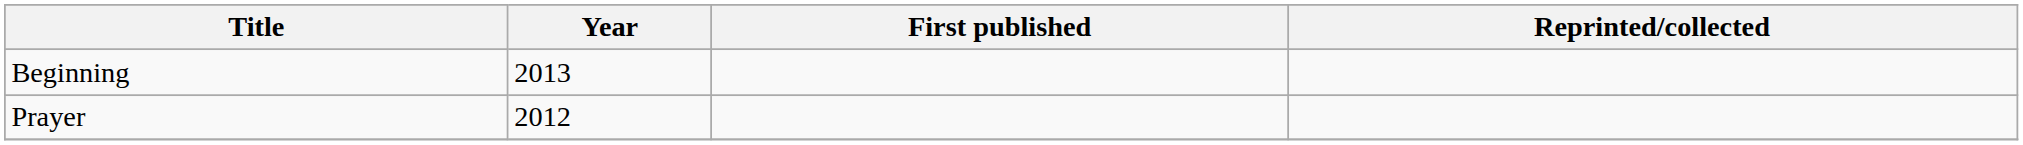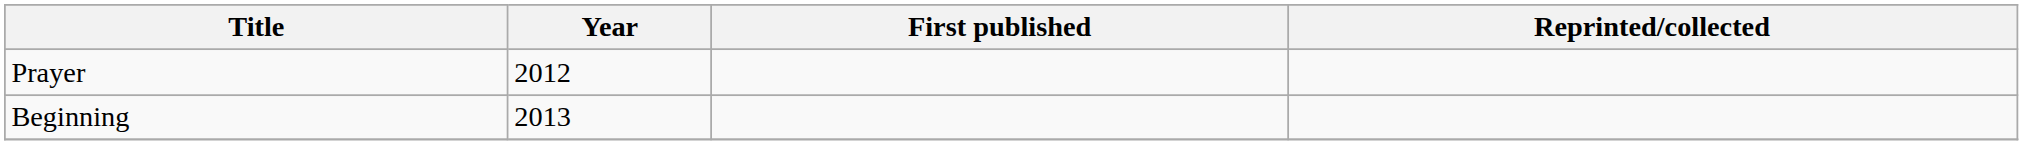rows swapped: Prayer <-> Beginning
